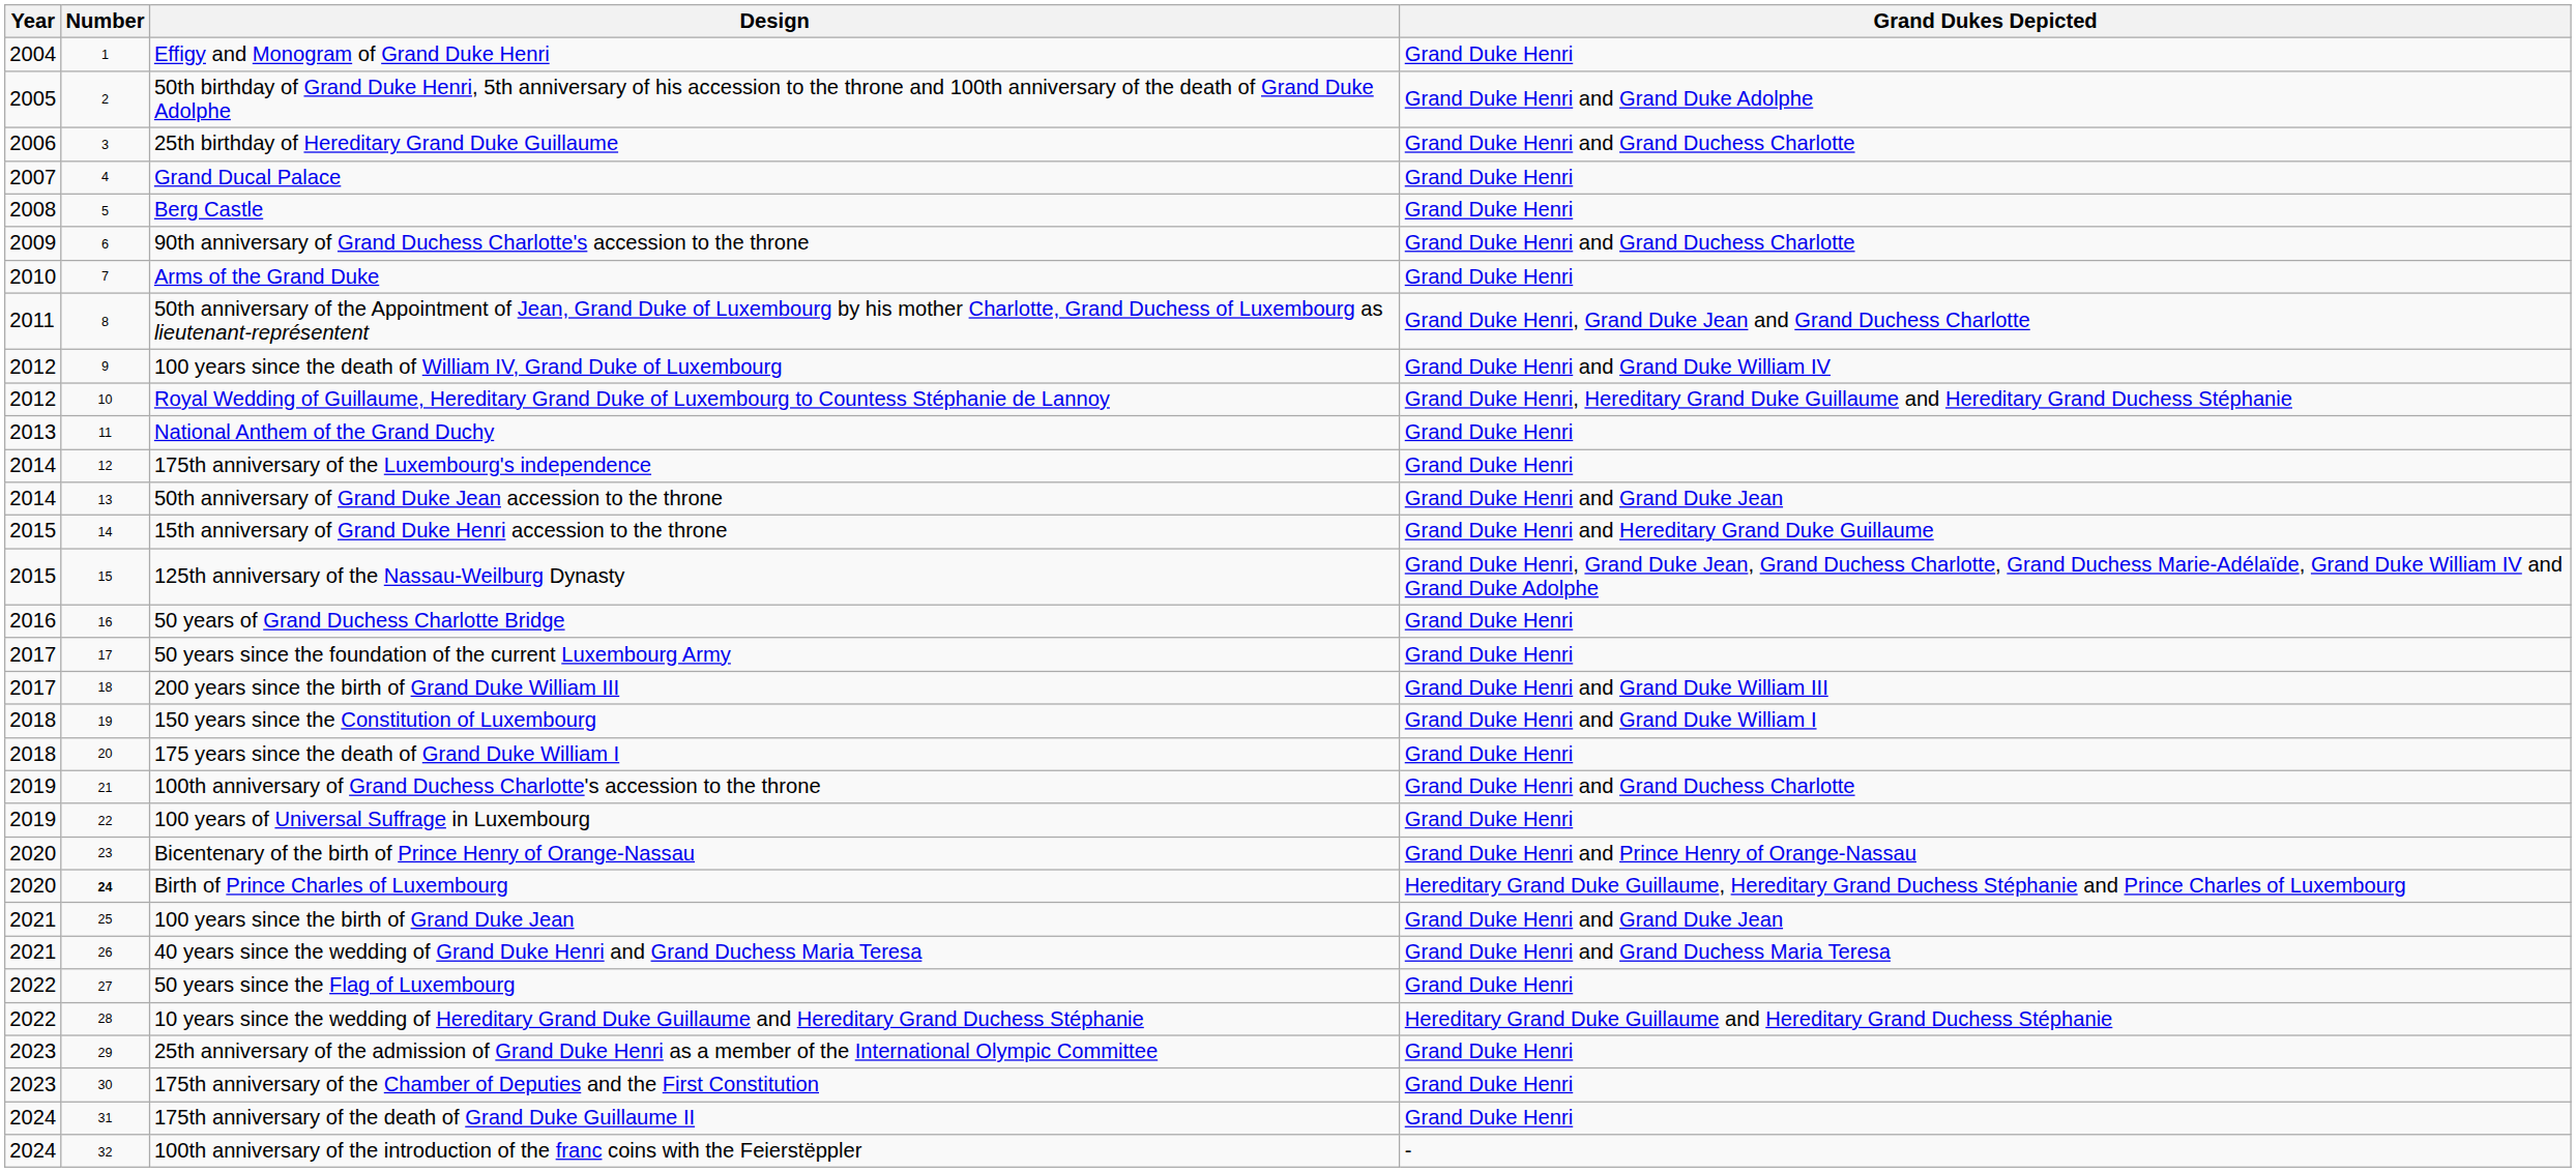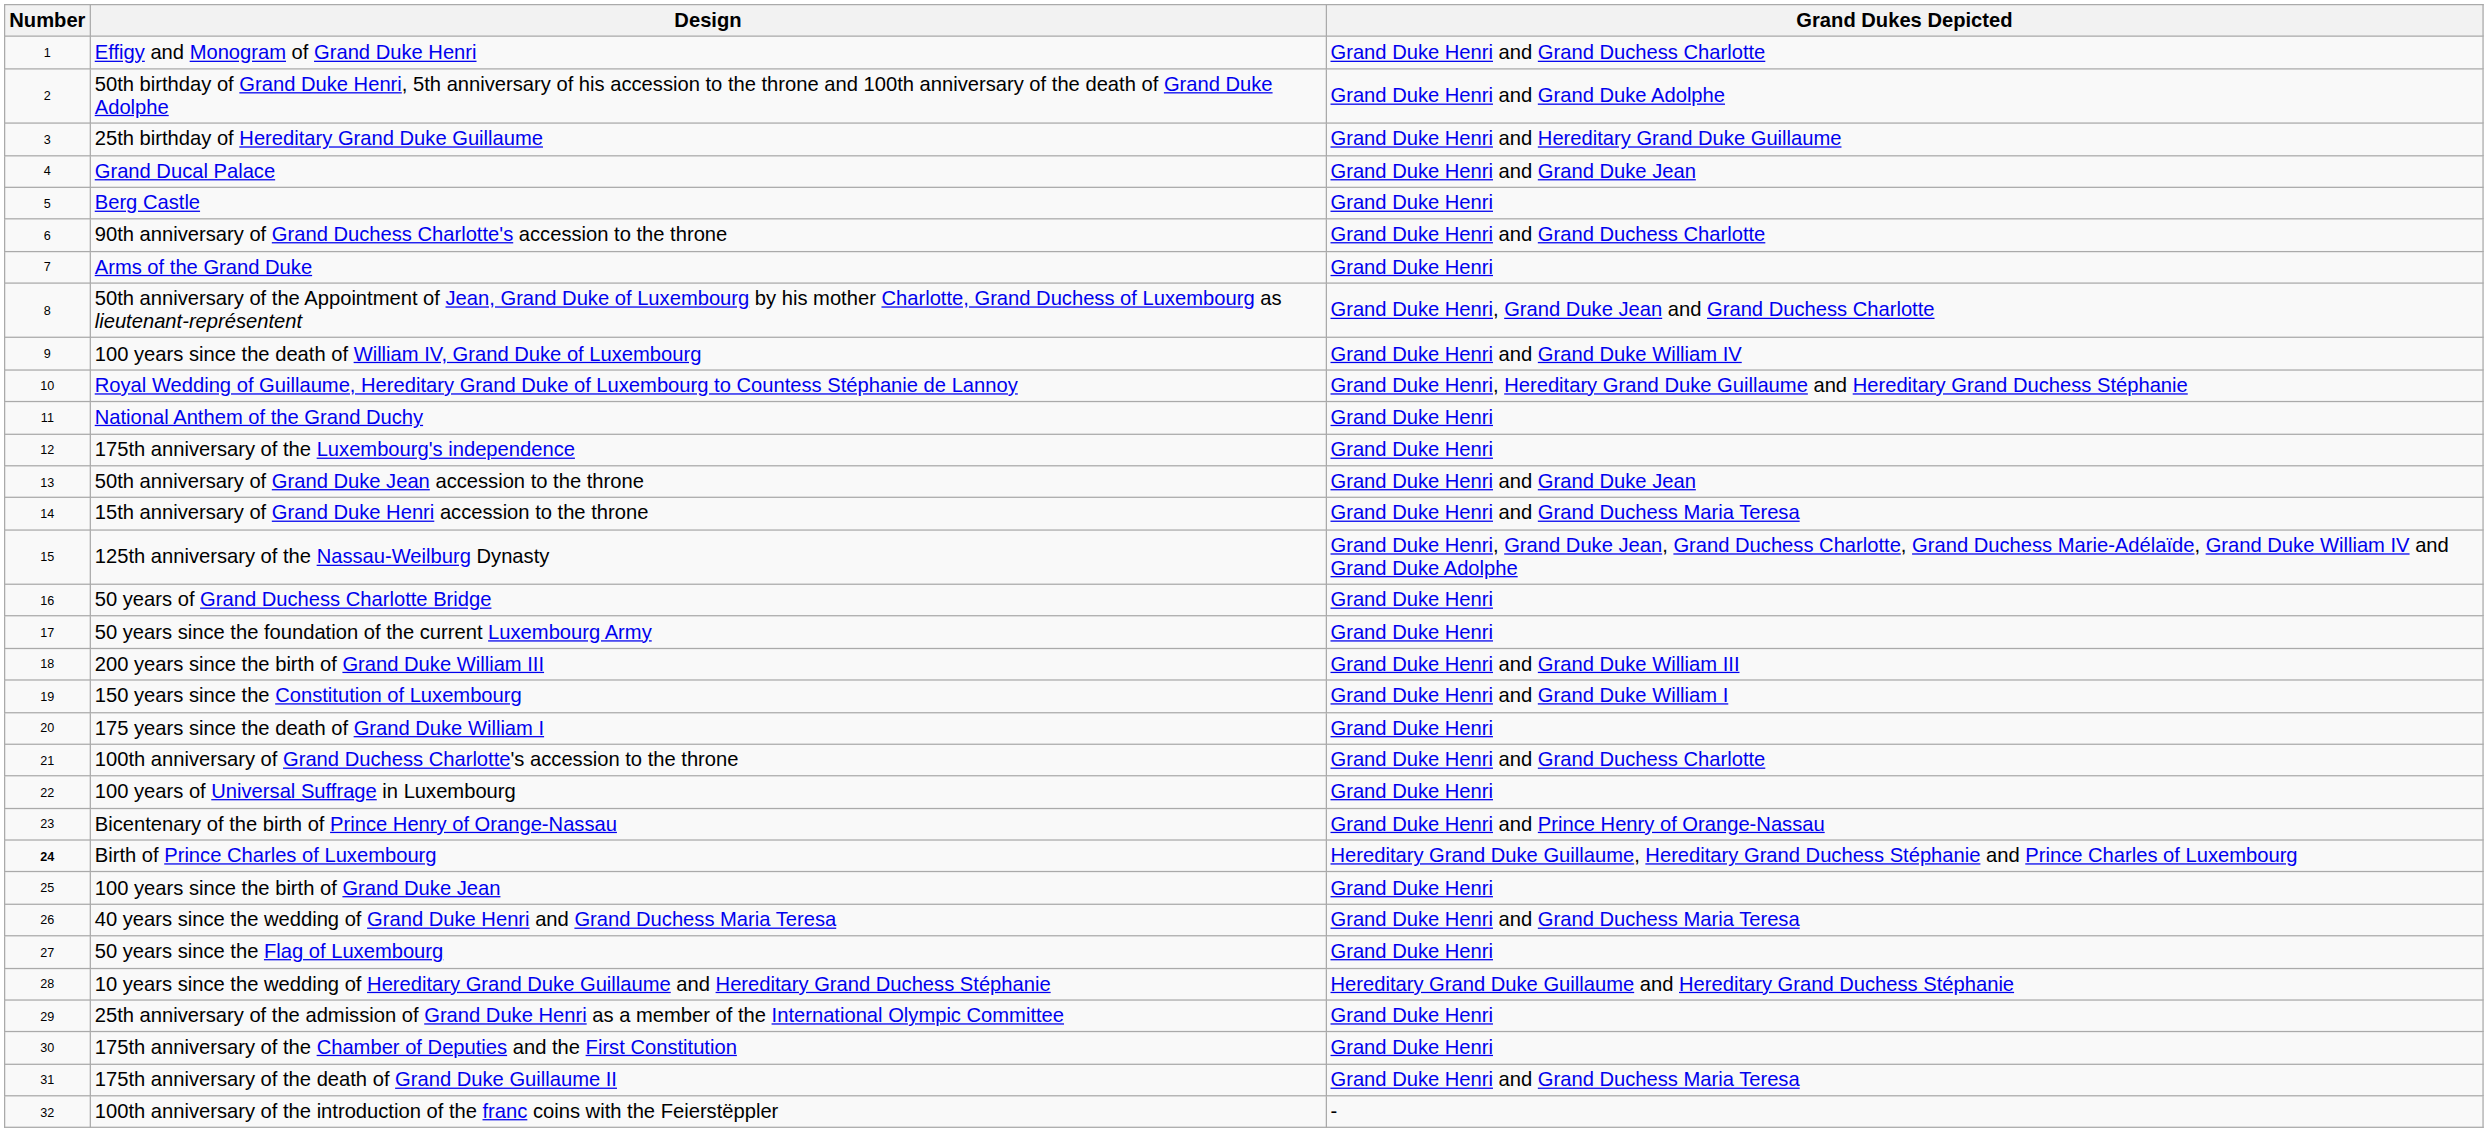- column: Year | 2004 | 2005 | 2006 | 2007 | 2008 | 2009 | 2010 | 2011 | 2012 | 2012 | 2013 | 2014 | 2014 | 2015 | 2015 | 2016 | 2017 | 2017 | 2018 | 2018 | 2019 | 2019 | 2020 | 2020 | 2021 | 2021 | 2022 | 2022 | 2023 | 2023 | 2024 | 2024
Effigy and Monogram of Grand Duke Henri | Grand Dukes Depicted: Grand Duke Henri -> Grand Duke Henri and Grand Duchess Charlotte
25th birthday of Hereditary Grand Duke Guillaume | Grand Dukes Depicted: Grand Duke Henri and Grand Duchess Charlotte -> Grand Duke Henri and Hereditary Grand Duke Guillaume
Grand Ducal Palace | Grand Dukes Depicted: Grand Duke Henri -> Grand Duke Henri and Grand Duke Jean
15th anniversary of Grand Duke Henri accession to the throne | Grand Dukes Depicted: Grand Duke Henri and Hereditary Grand Duke Guillaume -> Grand Duke Henri and Grand Duchess Maria Teresa
100 years since the birth of Grand Duke Jean | Grand Dukes Depicted: Grand Duke Henri and Grand Duke Jean -> Grand Duke Henri
175th anniversary of the death of Grand Duke Guillaume II | Grand Dukes Depicted: Grand Duke Henri -> Grand Duke Henri and Grand Duchess Maria Teresa
